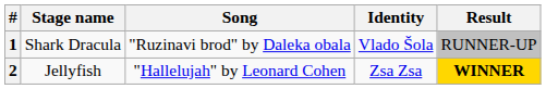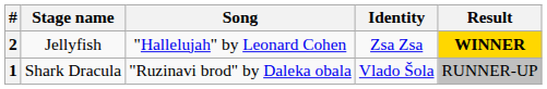rows swapped: 1 <-> 2
